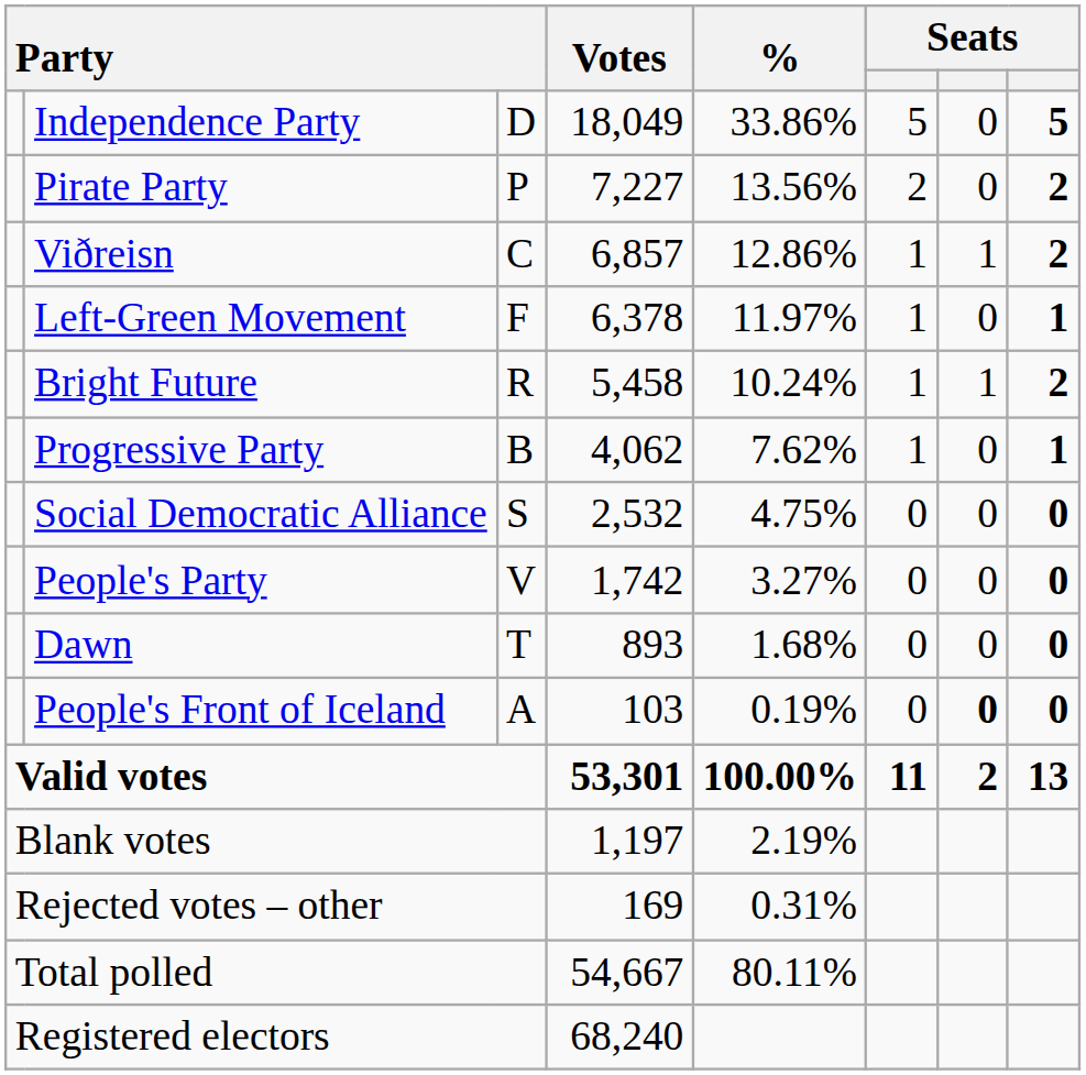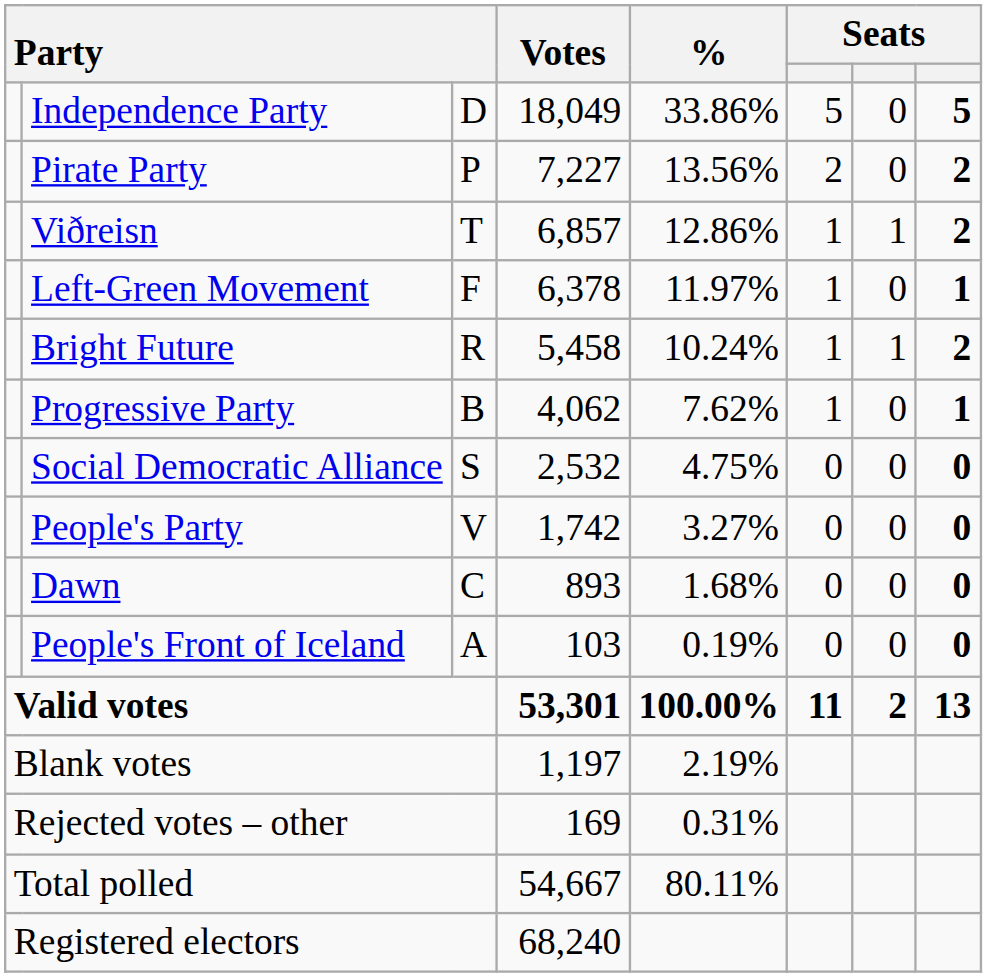Viðreisn | column 3: C -> T
Dawn | column 3: T -> C
People's Front of Iceland | column 7: bold -> normal
